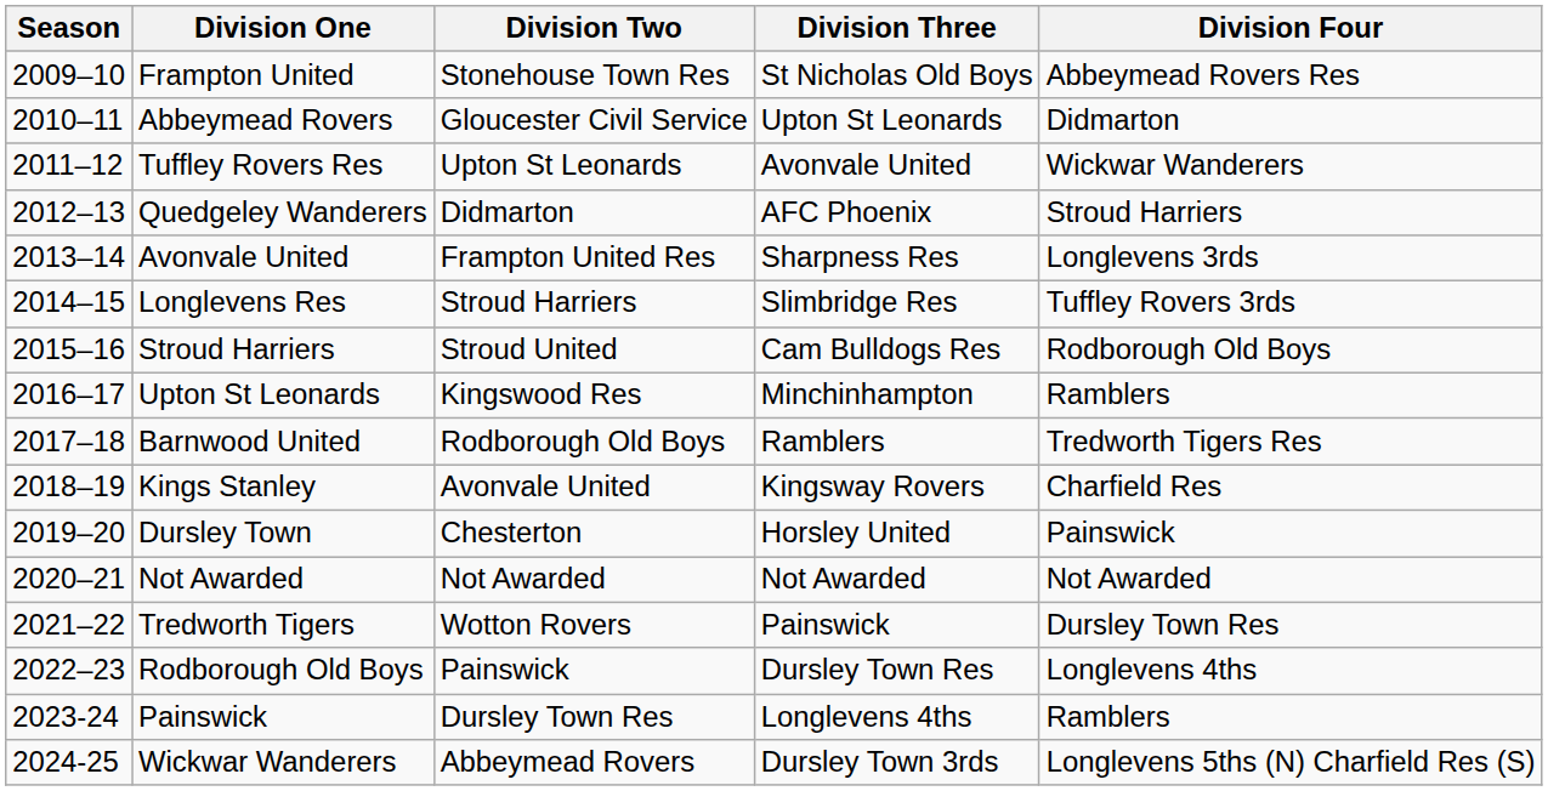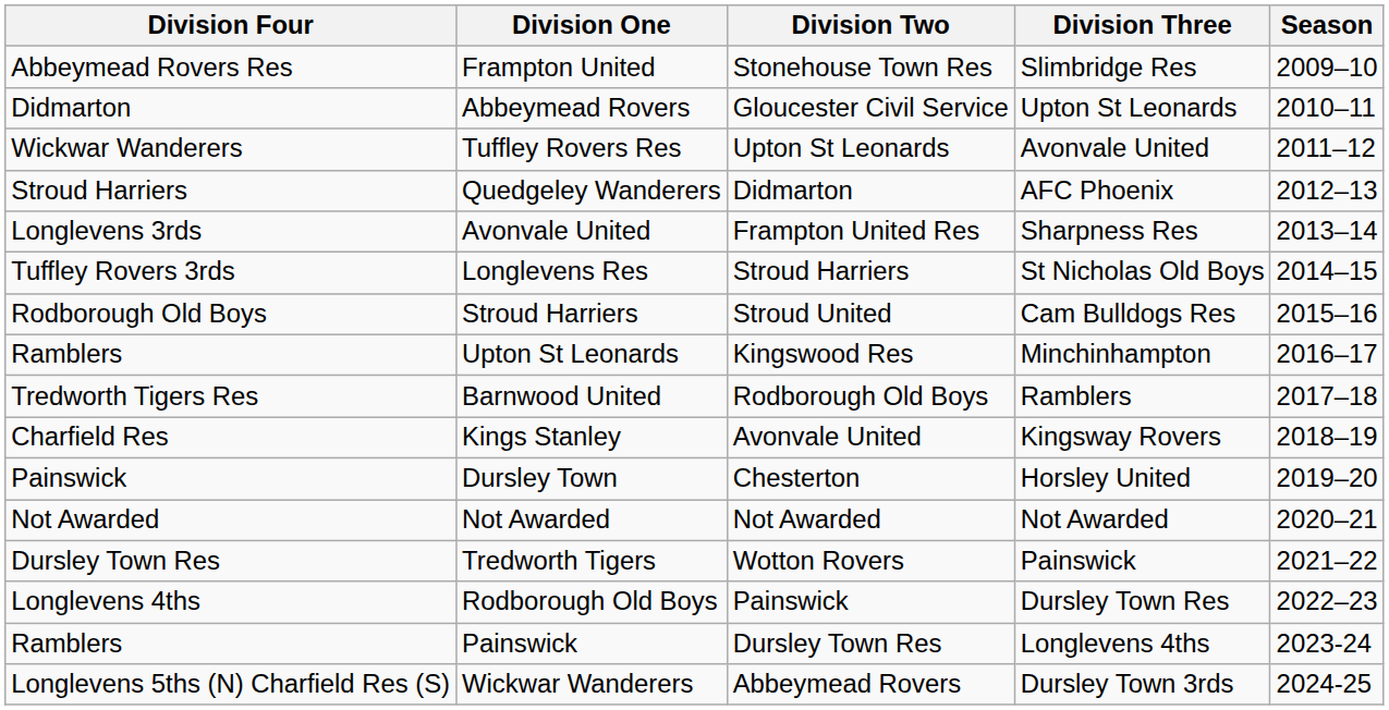columns swapped: Season <-> Division Four
Frampton United | Division Three: St Nicholas Old Boys -> Slimbridge Res
Longlevens Res | Division Three: Slimbridge Res -> St Nicholas Old Boys
